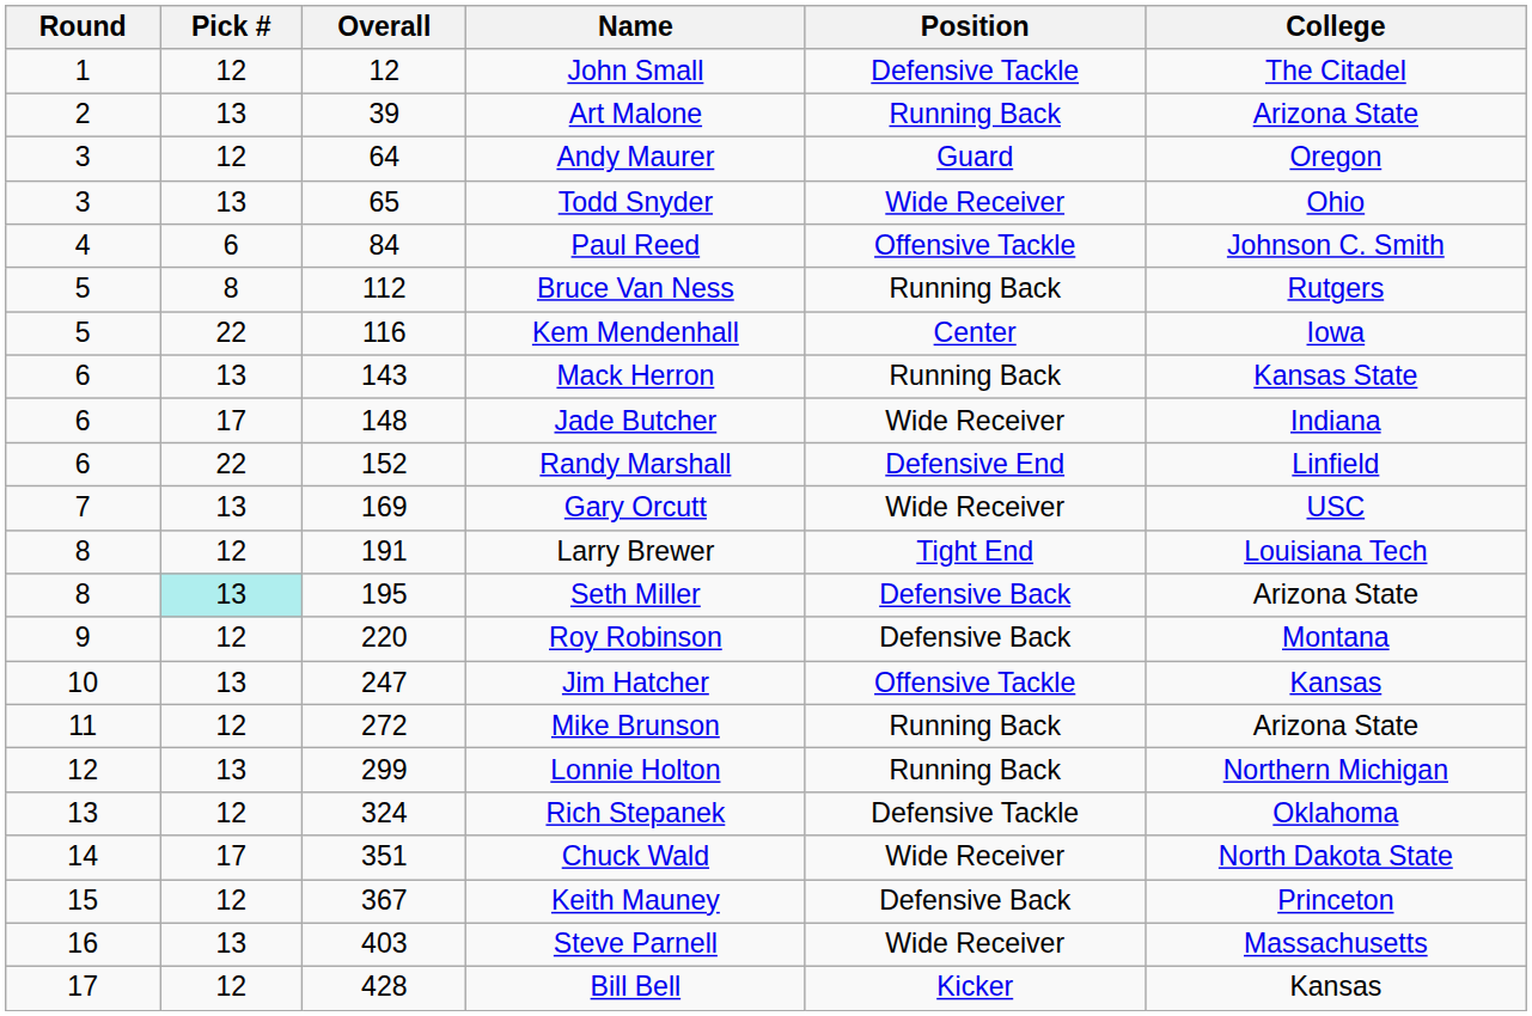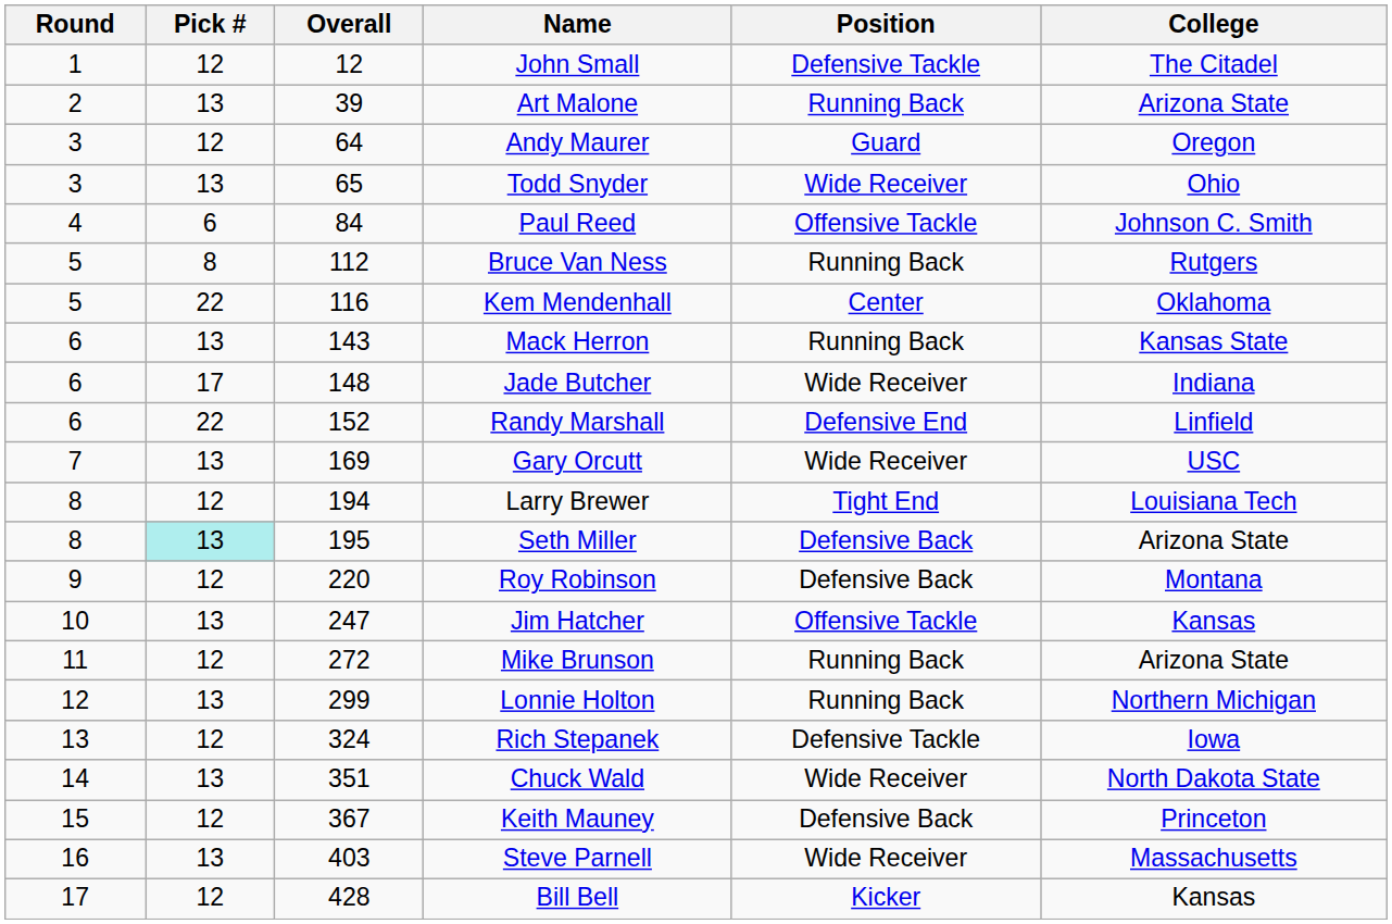Kem Mendenhall | College: Iowa -> Oklahoma
Larry Brewer | Overall: 191 -> 194
Rich Stepanek | College: Oklahoma -> Iowa
Chuck Wald | Pick #: 17 -> 13
